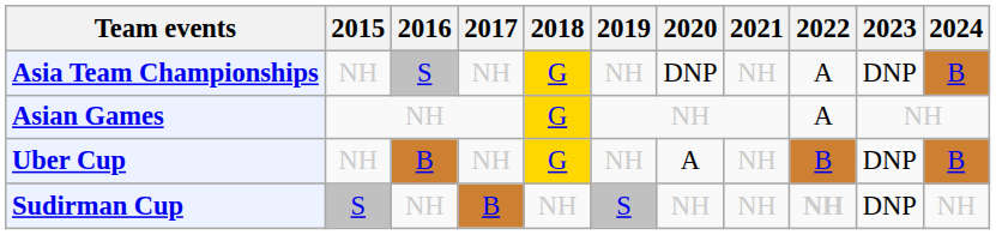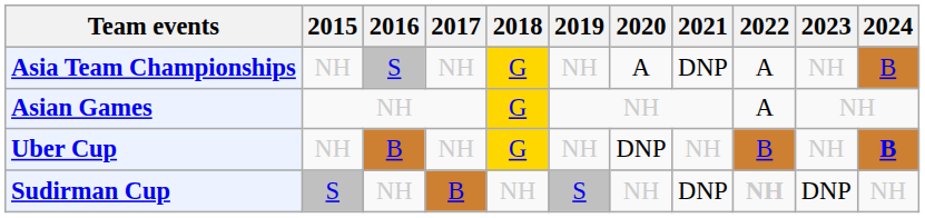Asia Team Championships | 2020: DNP -> A
Asia Team Championships | 2021: NH -> DNP
Asia Team Championships | 2023: DNP -> NH
Uber Cup | 2020: A -> DNP
Uber Cup | 2023: DNP -> NH
Uber Cup | 2024: normal -> bold
Sudirman Cup | 2021: NH -> DNP
